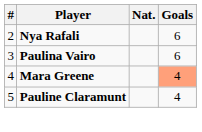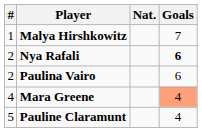+ row: 1 | Malya Hirshkowitz | 7
Nya Rafali | Goals: normal -> bold
Paulina Vairo | #: 3 -> 2
